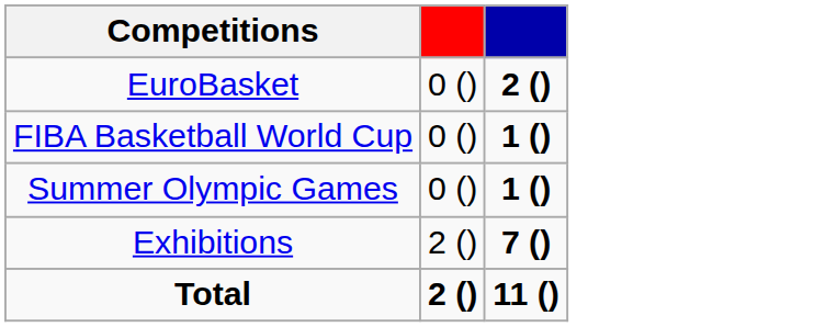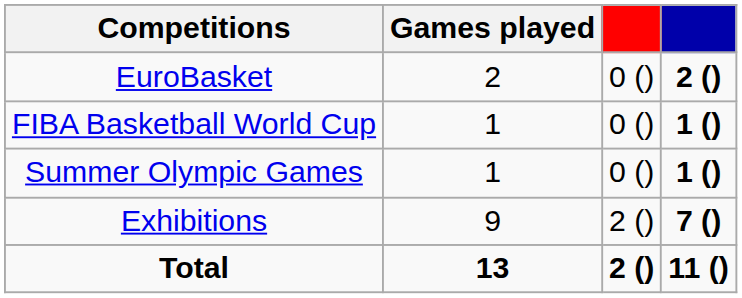+ column: Games played | 2 | 1 | 1 | 9 | 13
